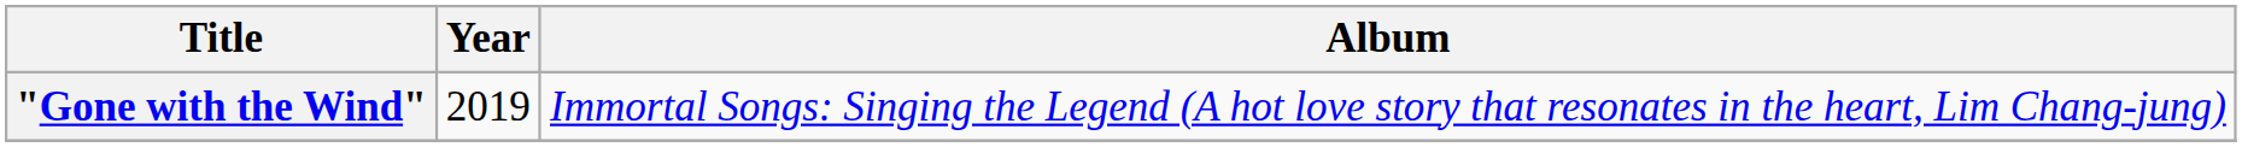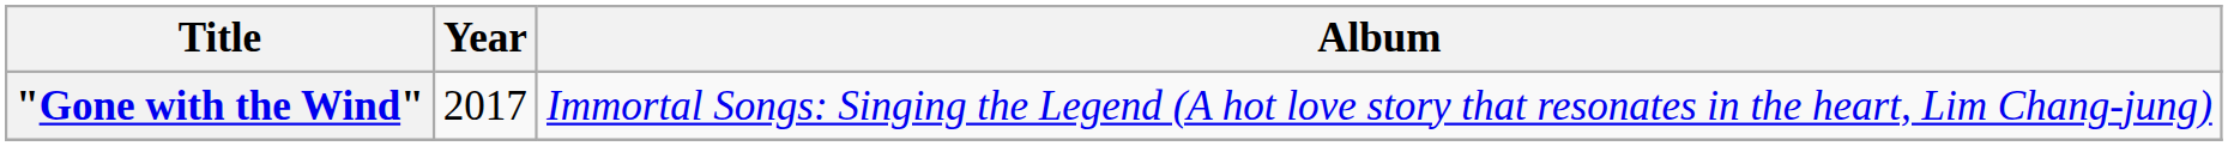"Gone with the Wind" | Year: 2019 -> 2017
